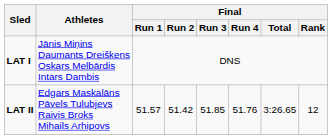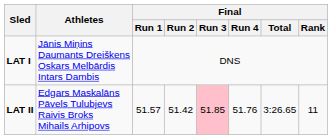LAT II | Final / Run 3: no background -> pink background
LAT II | Final / Rank: 12 -> 11
